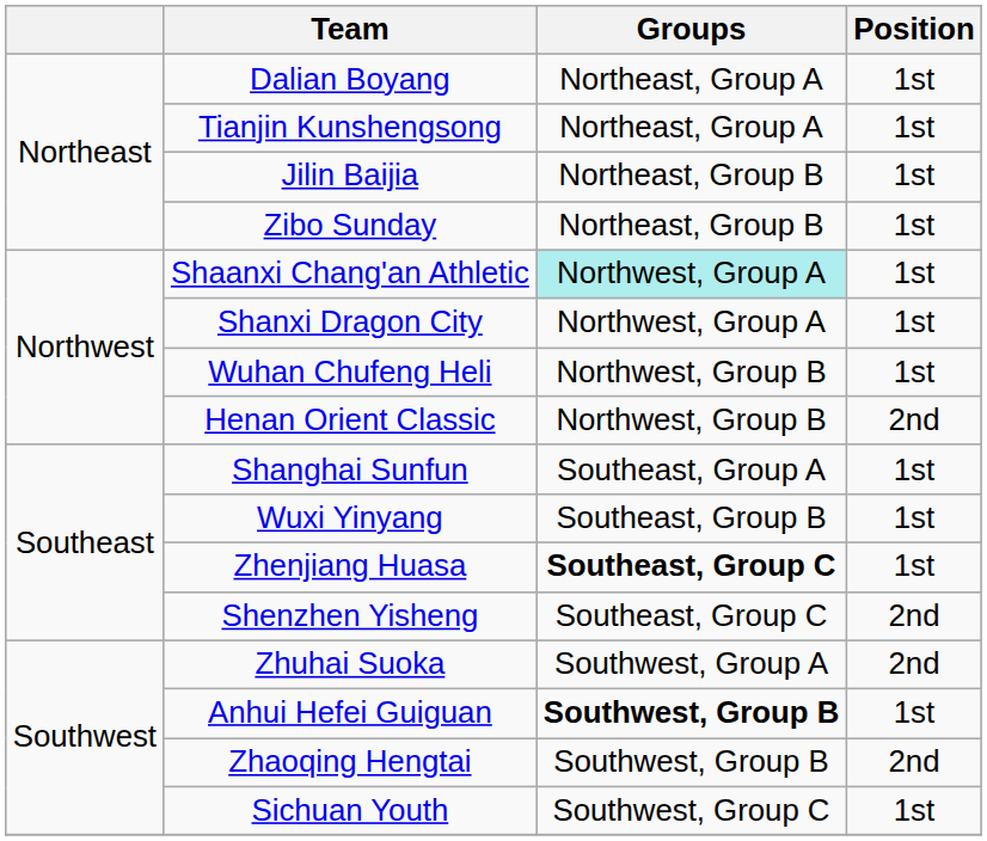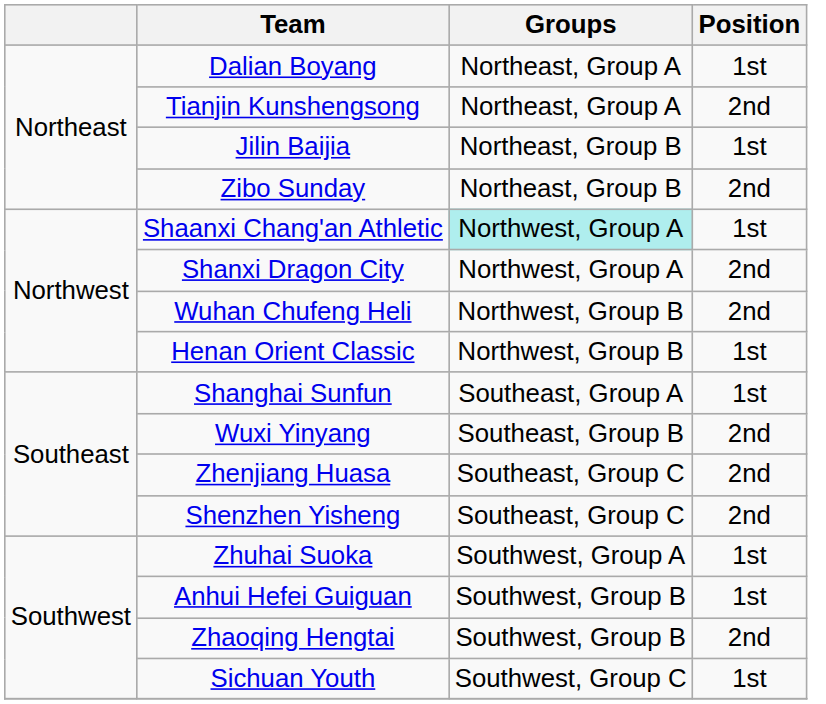Tianjin Kunshengsong | Position: 1st -> 2nd
Zibo Sunday | Position: 1st -> 2nd
Shanxi Dragon City | Position: 1st -> 2nd
Wuhan Chufeng Heli | Position: 1st -> 2nd
Henan Orient Classic | Position: 2nd -> 1st
Wuxi Yinyang | Position: 1st -> 2nd
Zhenjiang Huasa | Groups: bold -> normal
Zhenjiang Huasa | Position: 1st -> 2nd
Zhuhai Suoka | Position: 2nd -> 1st
Anhui Hefei Guiguan | Groups: bold -> normal
